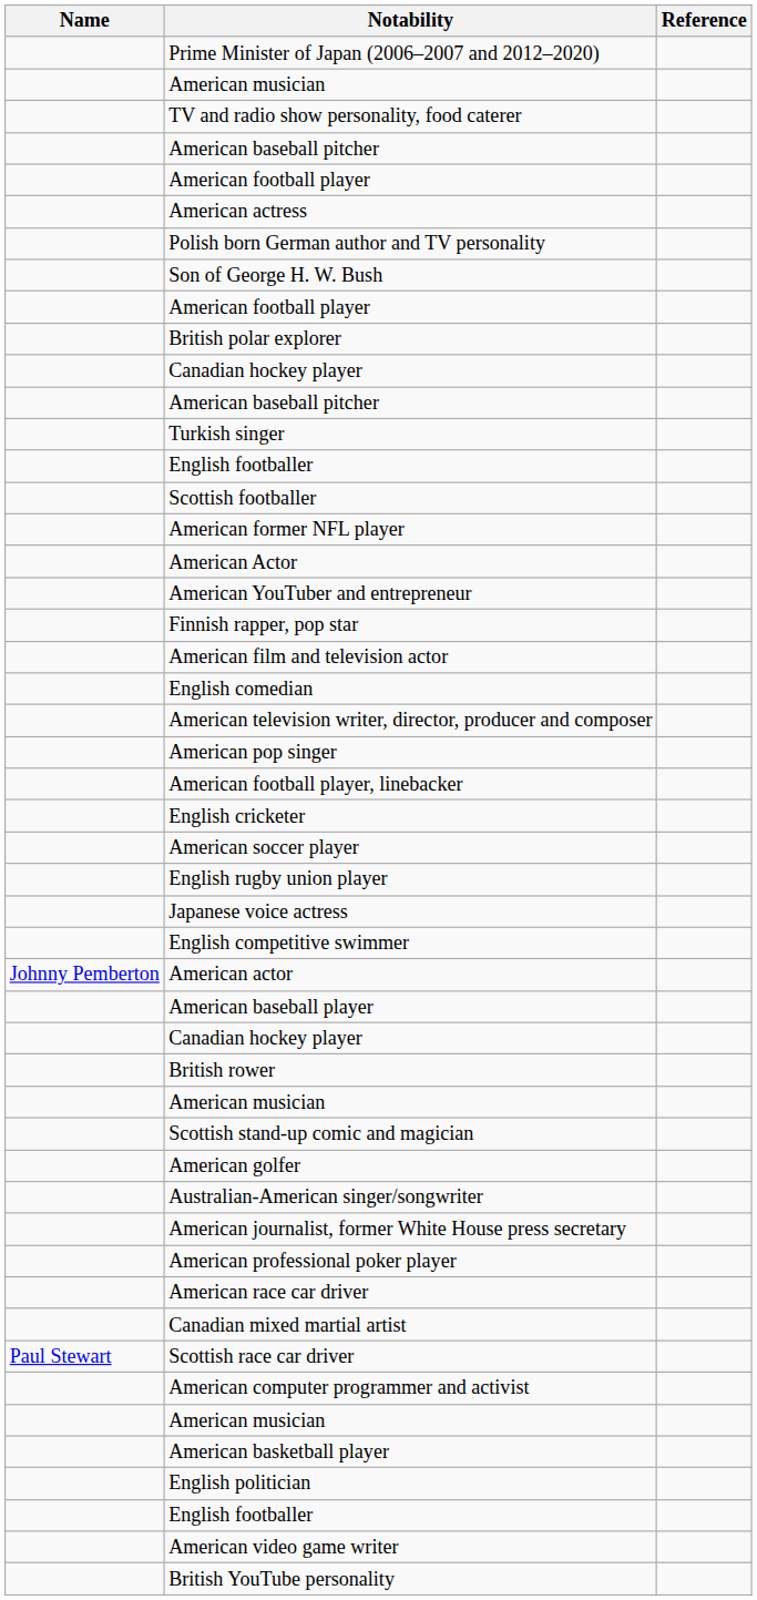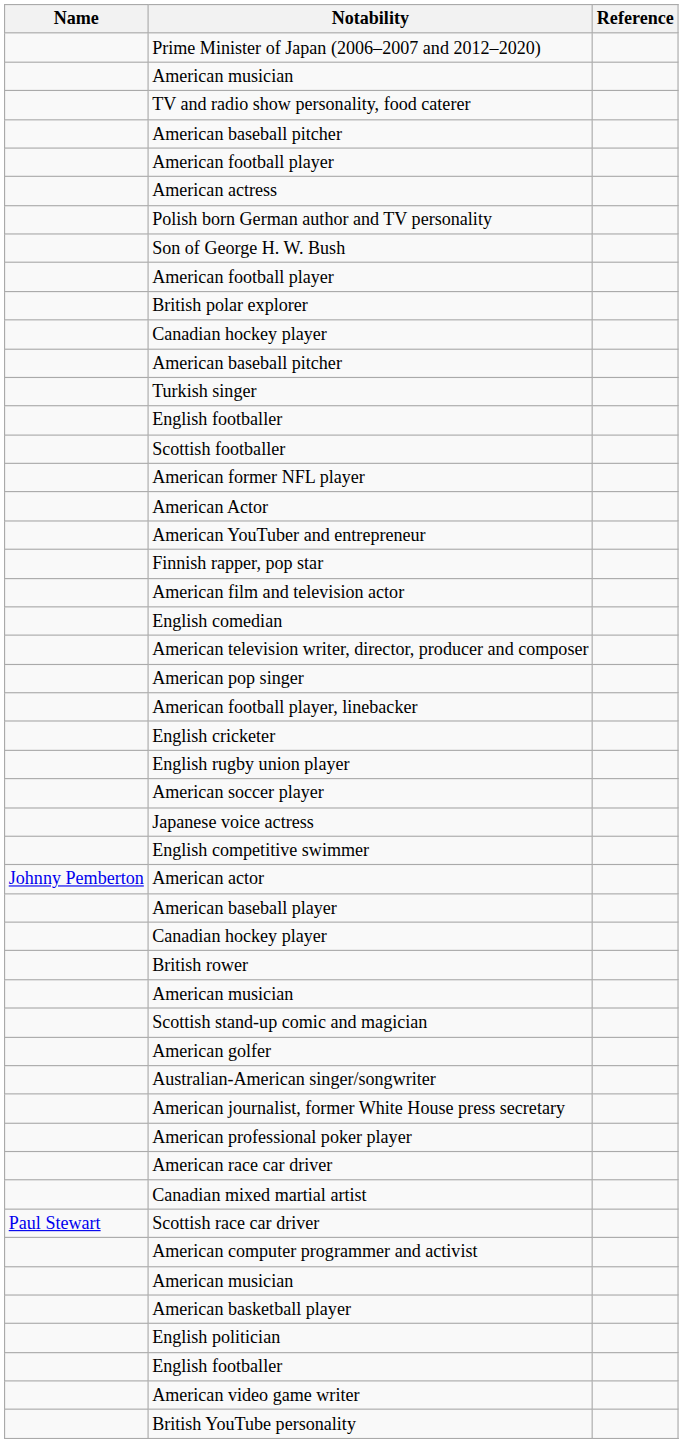rows swapped: English rugby union player <-> American soccer player
